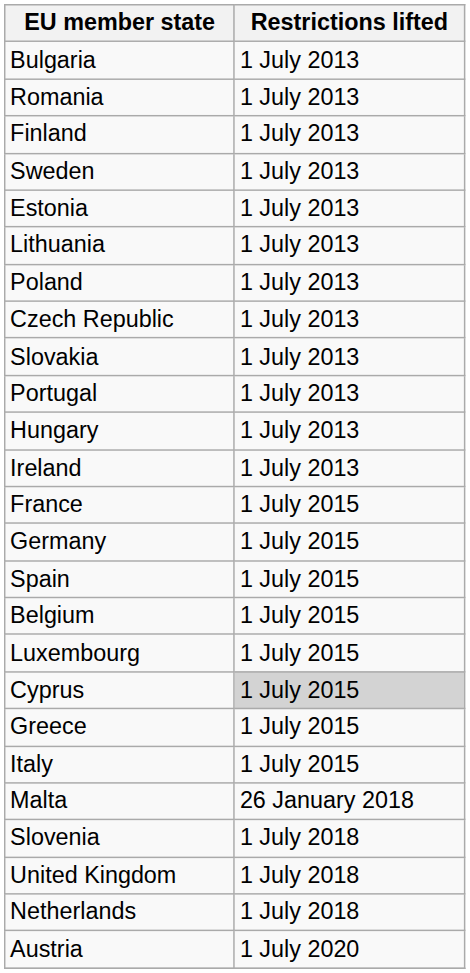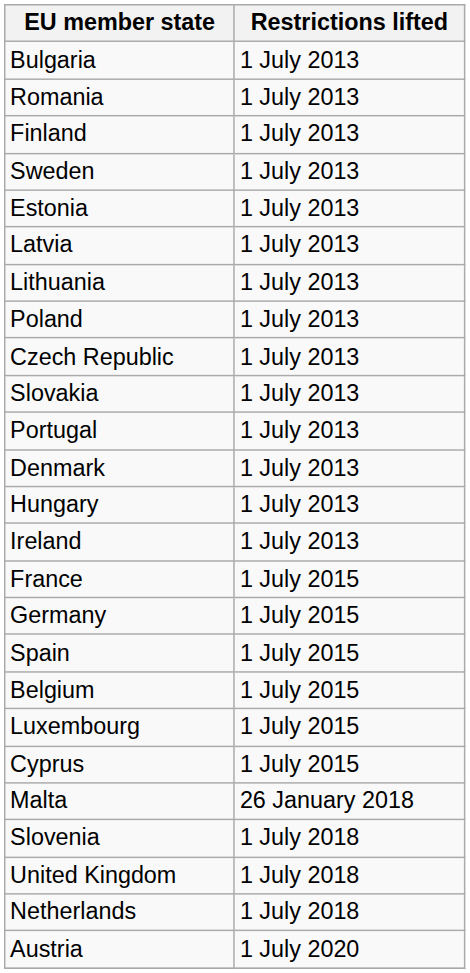+ row: Latvia | 1 July 2013
+ row: Denmark | 1 July 2013
Cyprus | Restrictions lifted: lightgrey background -> no background
- row: Greece | 1 July 2015
- row: Italy | 1 July 2015
